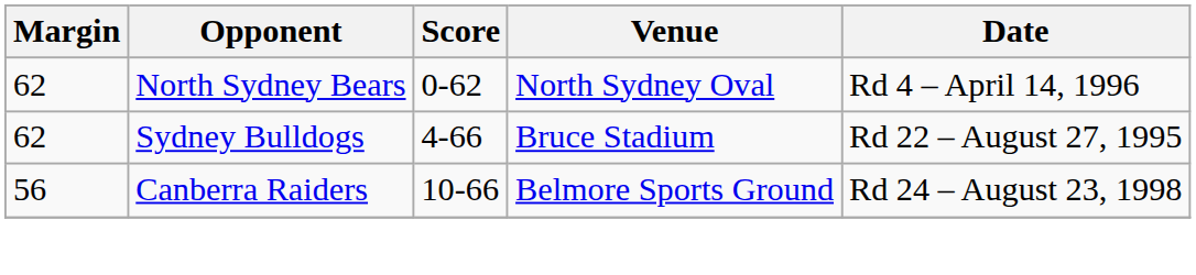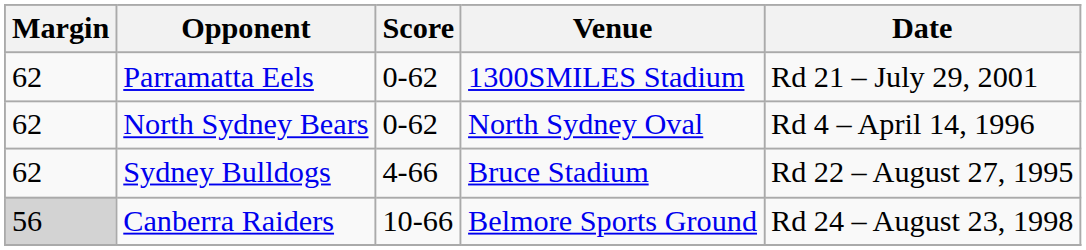+ row: 62 | Parramatta Eels | 0-62 | 1300SMILES Stadium | Rd 21 – July 29, 2001
Canberra Raiders | Margin: no background -> lightgrey background
